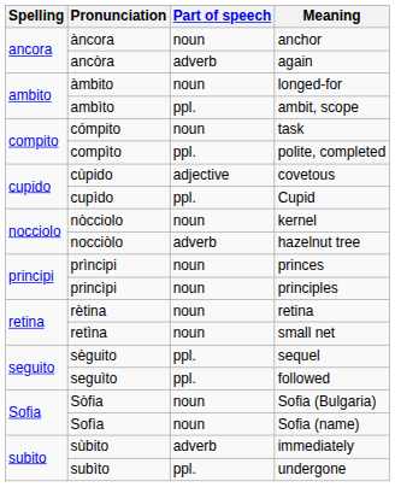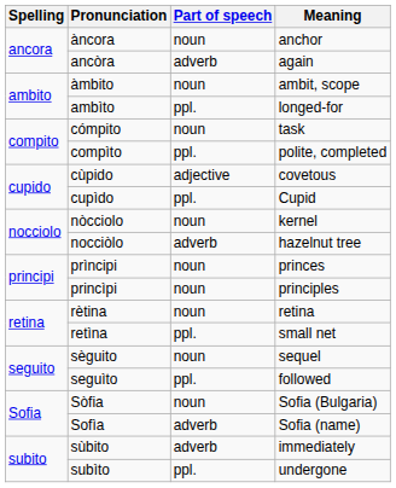àmbito | Meaning: longed-for -> ambit, scope
ambìto | Meaning: ambit, scope -> longed-for
retìna | Part of speech: noun -> ppl.
sèguito | Part of speech: ppl. -> noun
Sofìa | Part of speech: noun -> adverb
